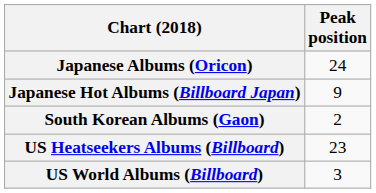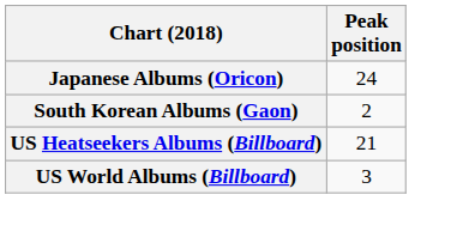- row: Japanese Hot Albums (Billboard Japan) | 9
US Heatseekers Albums (Billboard) | Peak position: 23 -> 21
